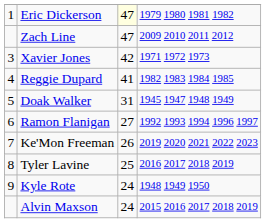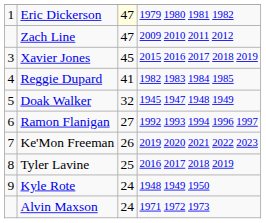Xavier Jones | column 3: 42 -> 45
Xavier Jones | column 4: 1971 1972 1973 -> 2015 2016 2017 2018 2019
Doak Walker | column 3: 31 -> 32
Alvin Maxson | column 4: 2015 2016 2017 2018 2019 -> 1971 1972 1973
